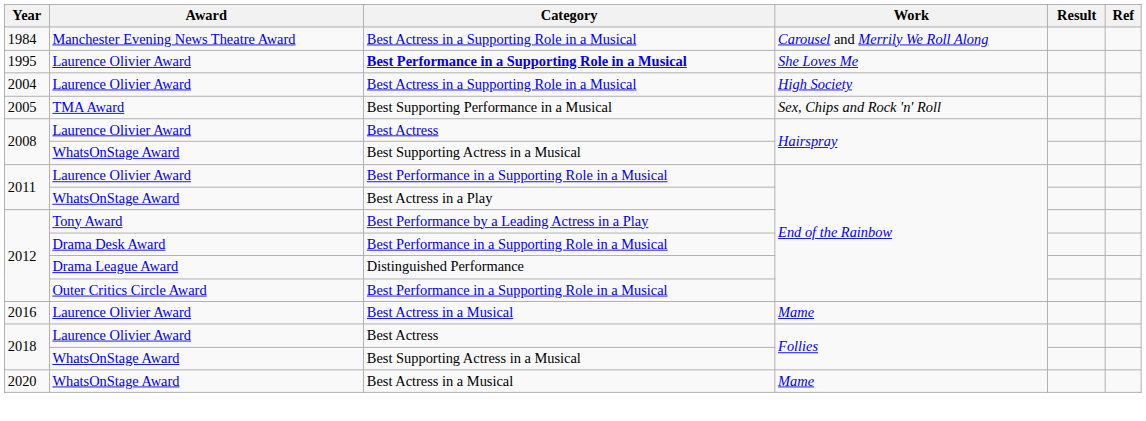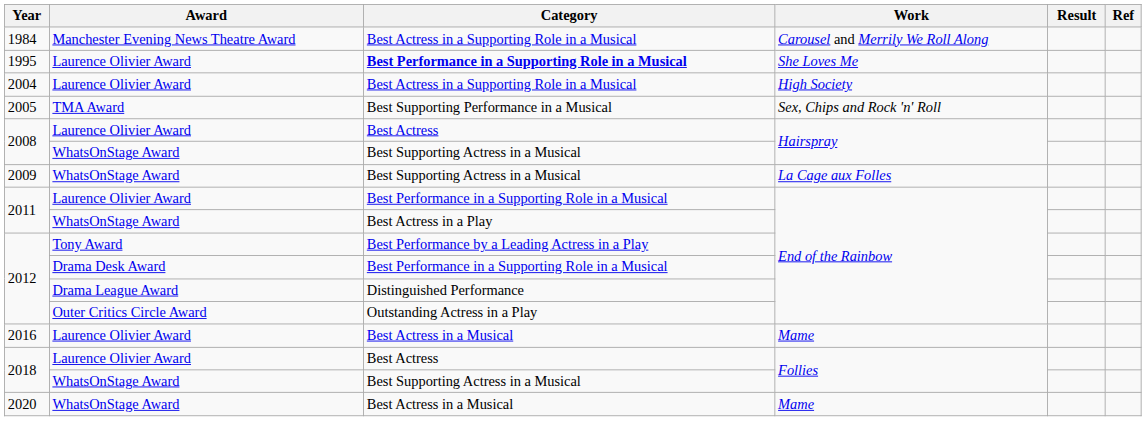+ row: 2009 | WhatsOnStage Award | Best Supporting Actress in a Musical | La Cage aux Folles
2012 / Outer Critics Circle Award | Category: Best Performance in a Supporting Role in a Musical -> Outstanding Actress in a Play
